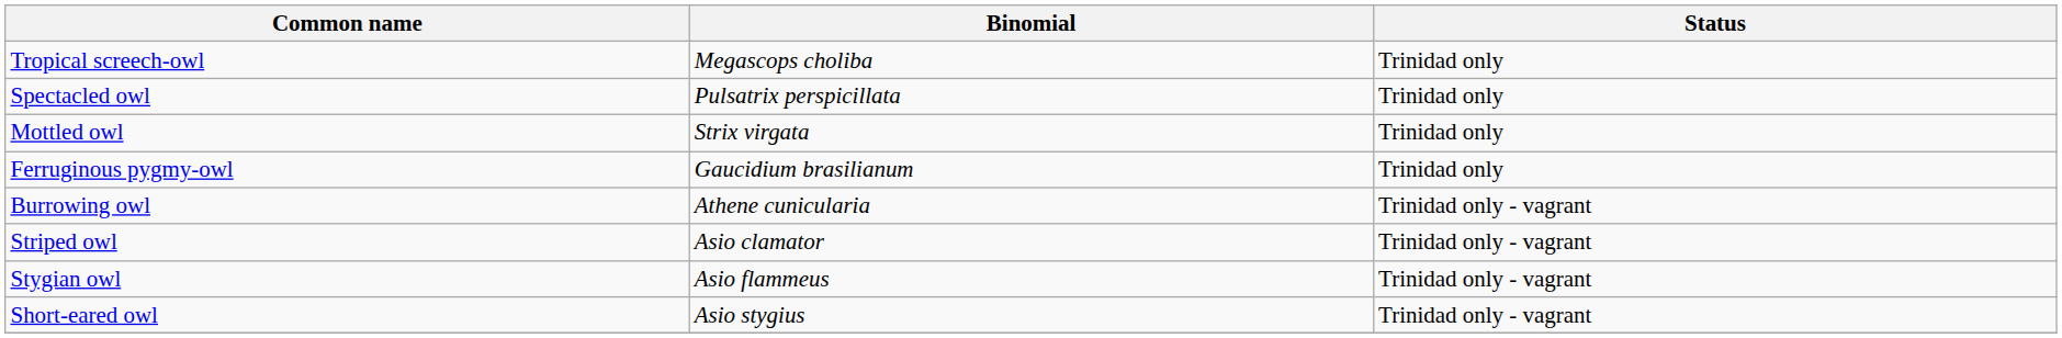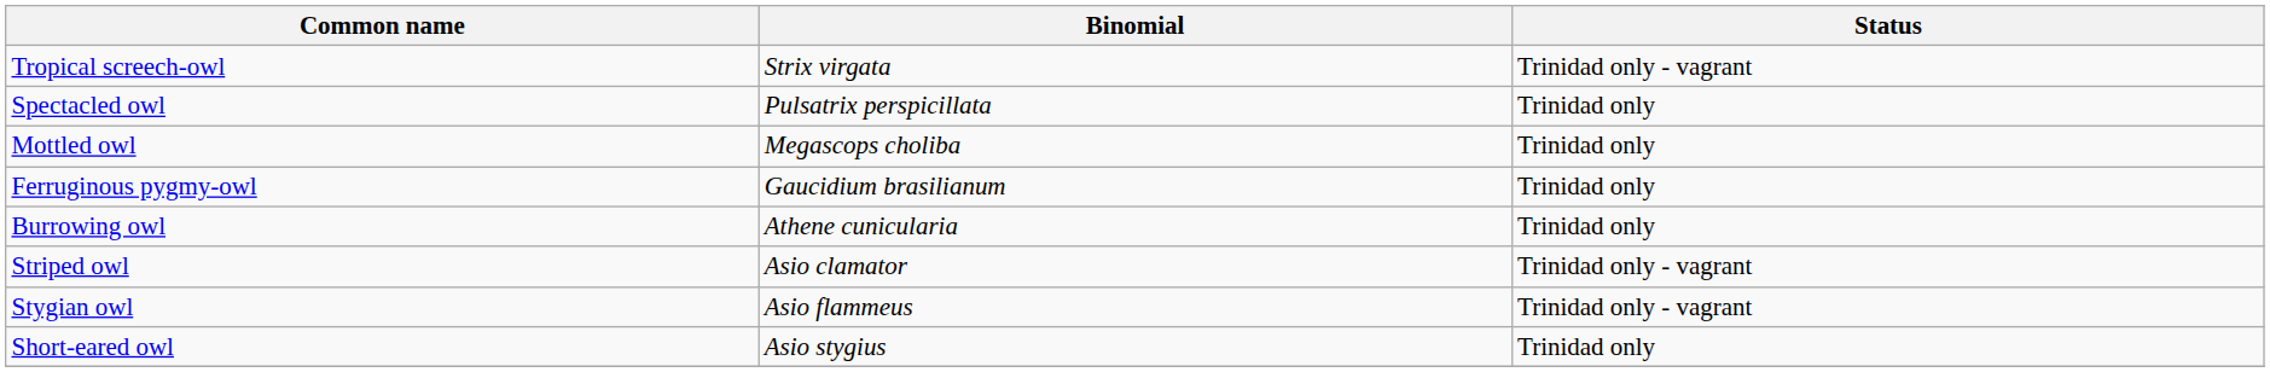Tropical screech-owl | Binomial: Megascops choliba -> Strix virgata
Tropical screech-owl | Status: Trinidad only -> Trinidad only - vagrant
Mottled owl | Binomial: Strix virgata -> Megascops choliba
Burrowing owl | Status: Trinidad only - vagrant -> Trinidad only
Short-eared owl | Status: Trinidad only - vagrant -> Trinidad only
